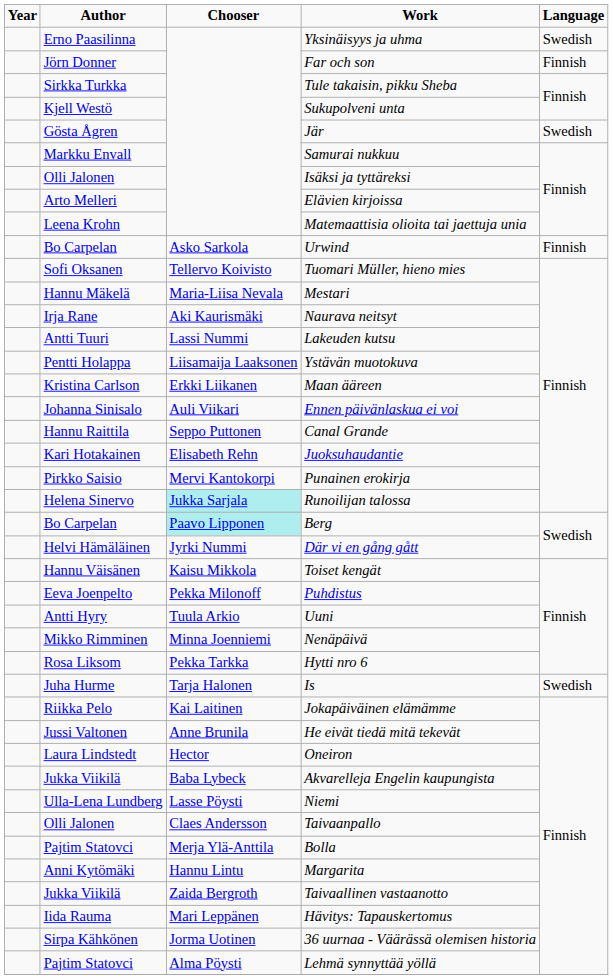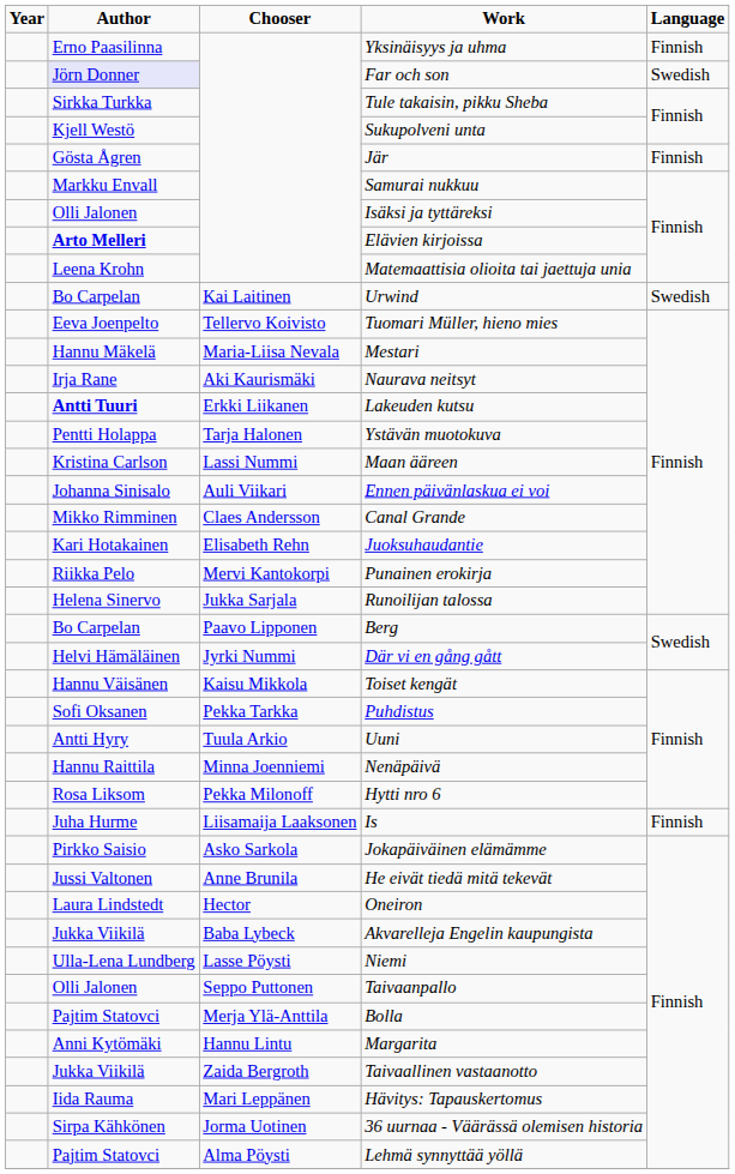Yksinäisyys ja uhma | Language: Swedish -> Finnish
Far och son | Author: no background -> lavender background
Far och son | Language: Finnish -> Swedish
Jär | Language: Swedish -> Finnish
Elävien kirjoissa | Author: normal -> bold
Urwind | Chooser: Asko Sarkola -> Kai Laitinen
Urwind | Language: Finnish -> Swedish
Tuomari Müller, hieno mies | Author: Sofi Oksanen -> Eeva Joenpelto
Lakeuden kutsu | Author: normal -> bold
Lakeuden kutsu | Chooser: Lassi Nummi -> Erkki Liikanen
Ystävän muotokuva | Chooser: Liisamaija Laaksonen -> Tarja Halonen
Maan ääreen | Chooser: Erkki Liikanen -> Lassi Nummi
Canal Grande | Author: Hannu Raittila -> Mikko Rimminen
Canal Grande | Chooser: Seppo Puttonen -> Claes Andersson
Punainen erokirja | Author: Pirkko Saisio -> Riikka Pelo
Runoilijan talossa | Chooser: paleturquoise background -> no background
Berg | Chooser: paleturquoise background -> no background
Puhdistus | Author: Eeva Joenpelto -> Sofi Oksanen
Puhdistus | Chooser: Pekka Milonoff -> Pekka Tarkka
Nenäpäivä | Author: Mikko Rimminen -> Hannu Raittila
Hytti nro 6 | Chooser: Pekka Tarkka -> Pekka Milonoff
Is | Chooser: Tarja Halonen -> Liisamaija Laaksonen
Is | Language: Swedish -> Finnish
Jokapäiväinen elämämme | Author: Riikka Pelo -> Pirkko Saisio
Jokapäiväinen elämämme | Chooser: Kai Laitinen -> Asko Sarkola
Taivaanpallo | Chooser: Claes Andersson -> Seppo Puttonen
